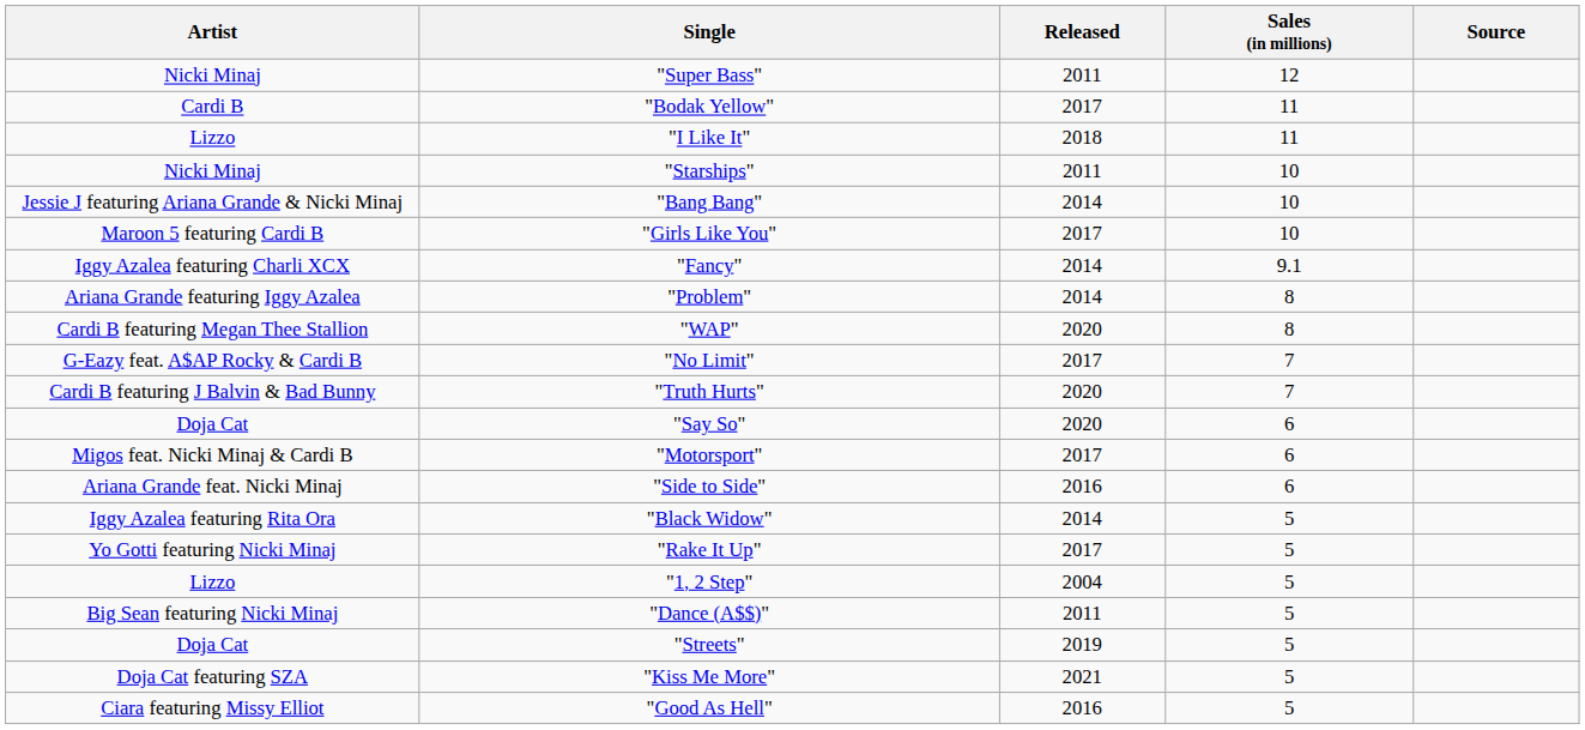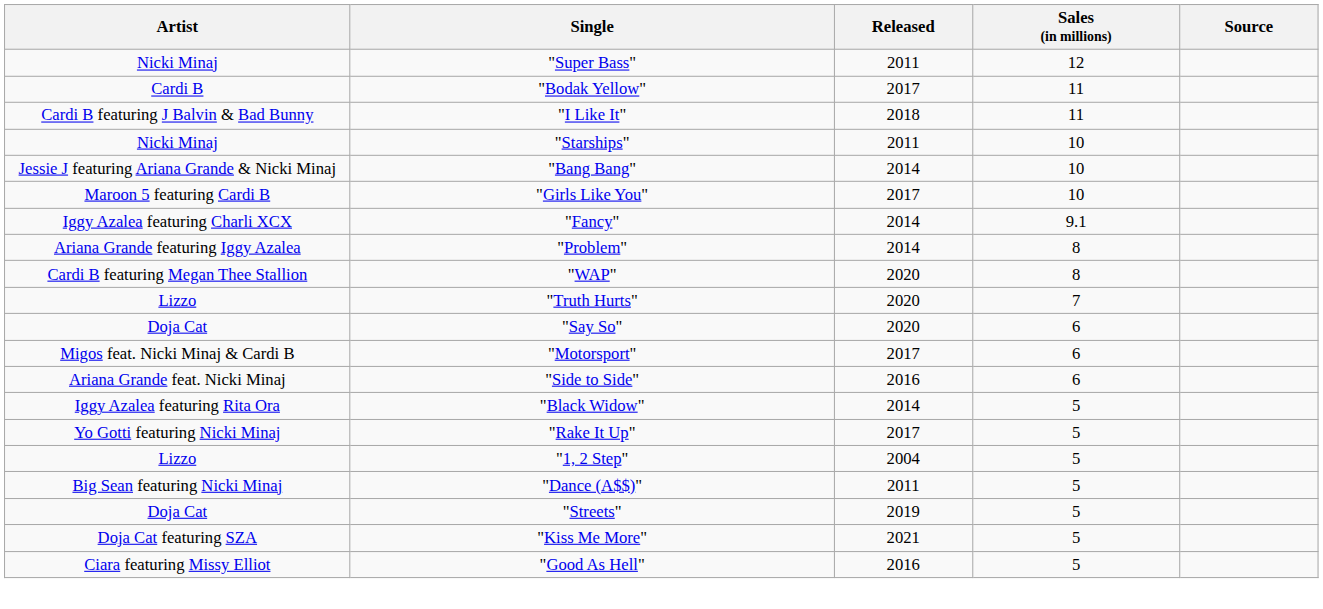"I Like It" | Artist: Lizzo -> Cardi B featuring J Balvin & Bad Bunny
- row: G-Eazy feat. A$AP Rocky & Cardi B | "No Limit" | 2017 | 7
"Truth Hurts" | Artist: Cardi B featuring J Balvin & Bad Bunny -> Lizzo
